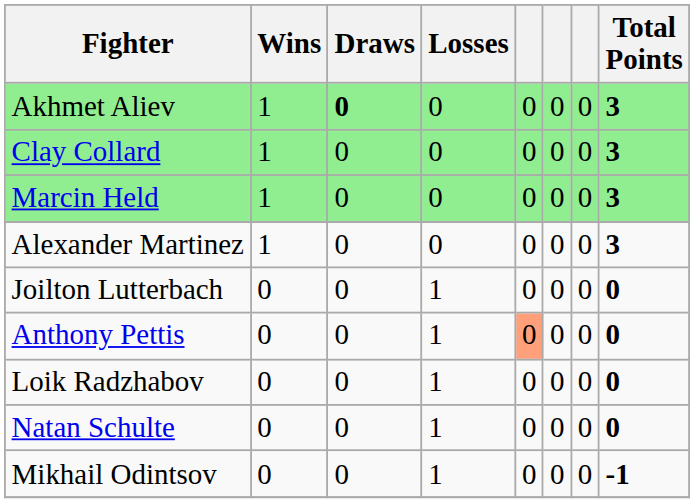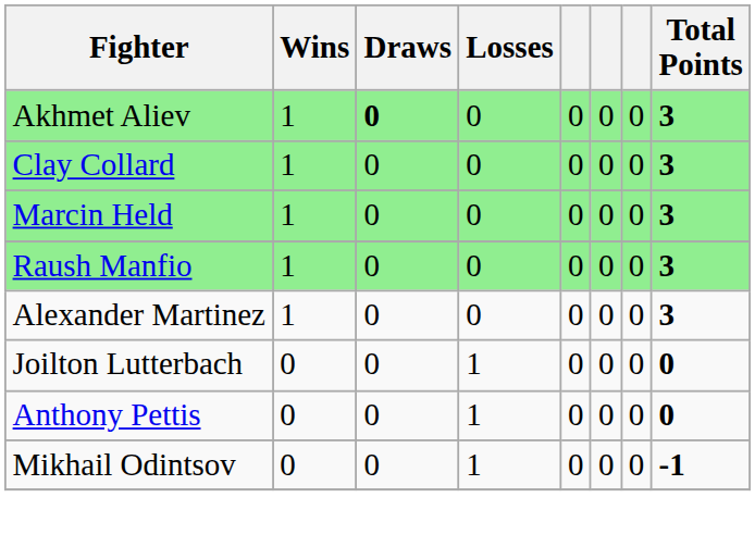+ row: Raush Manfio | 1 | 0 | 0 | 0 | 0 | 0 | 3
Anthony Pettis | column 5: lightsalmon background -> no background
- row: Loik Radzhabov | 0 | 0 | 1 | 0 | 0 | 0 | 0
- row: Natan Schulte | 0 | 0 | 1 | 0 | 0 | 0 | 0
